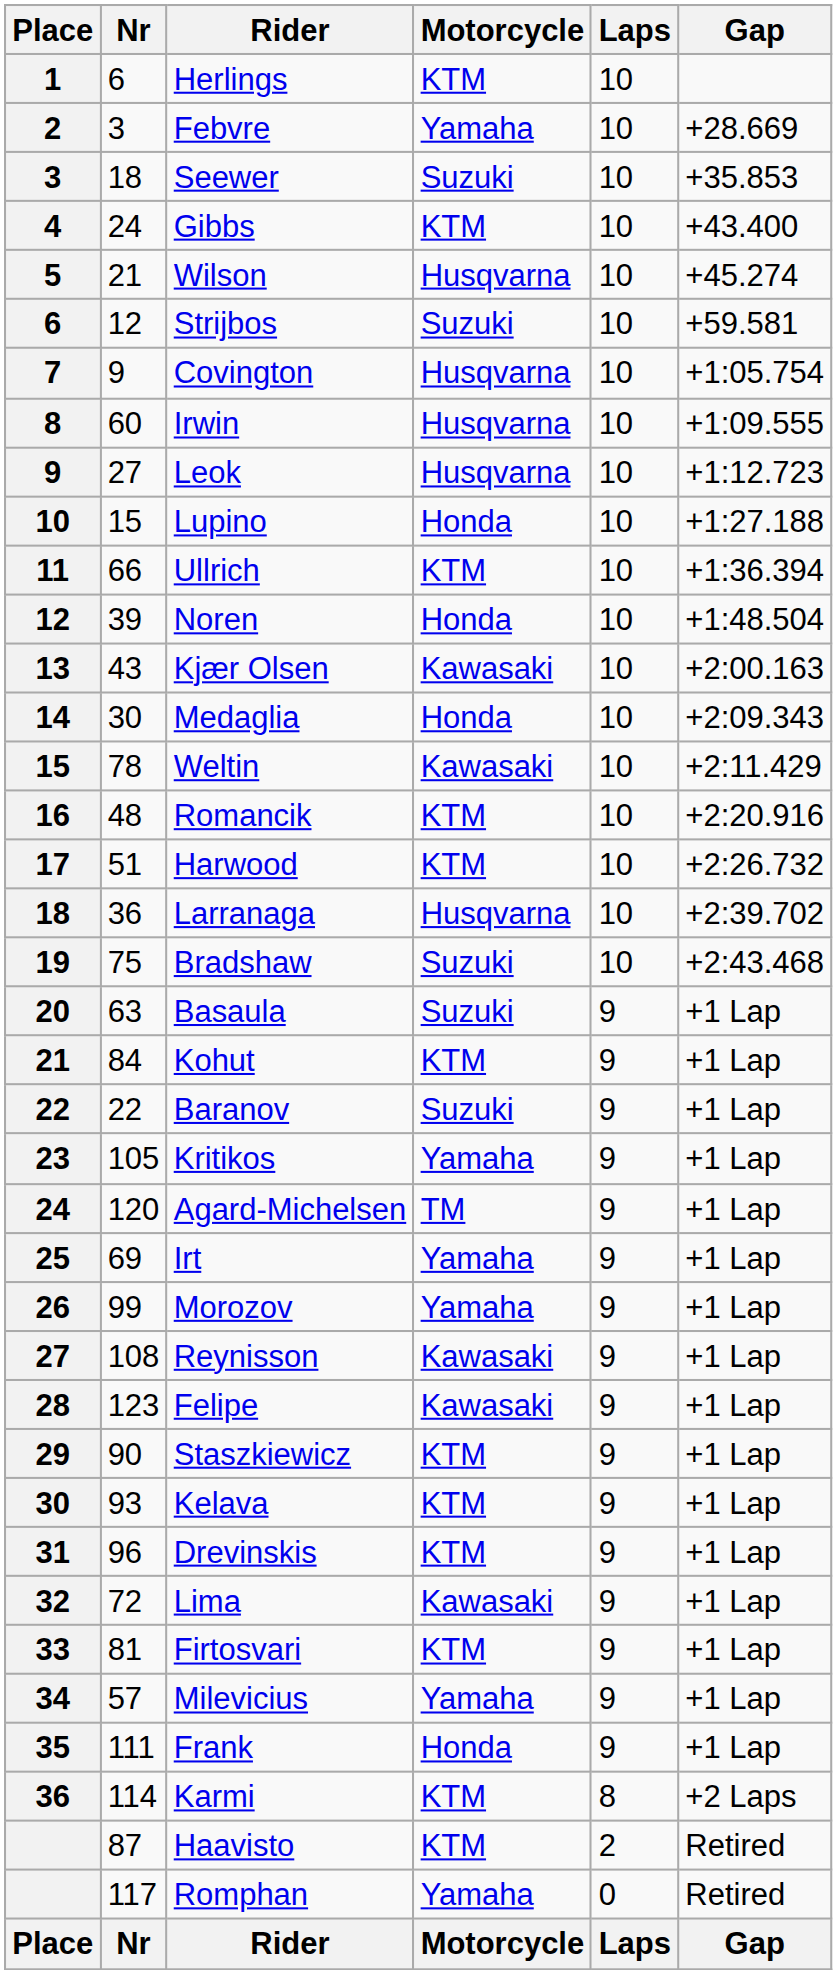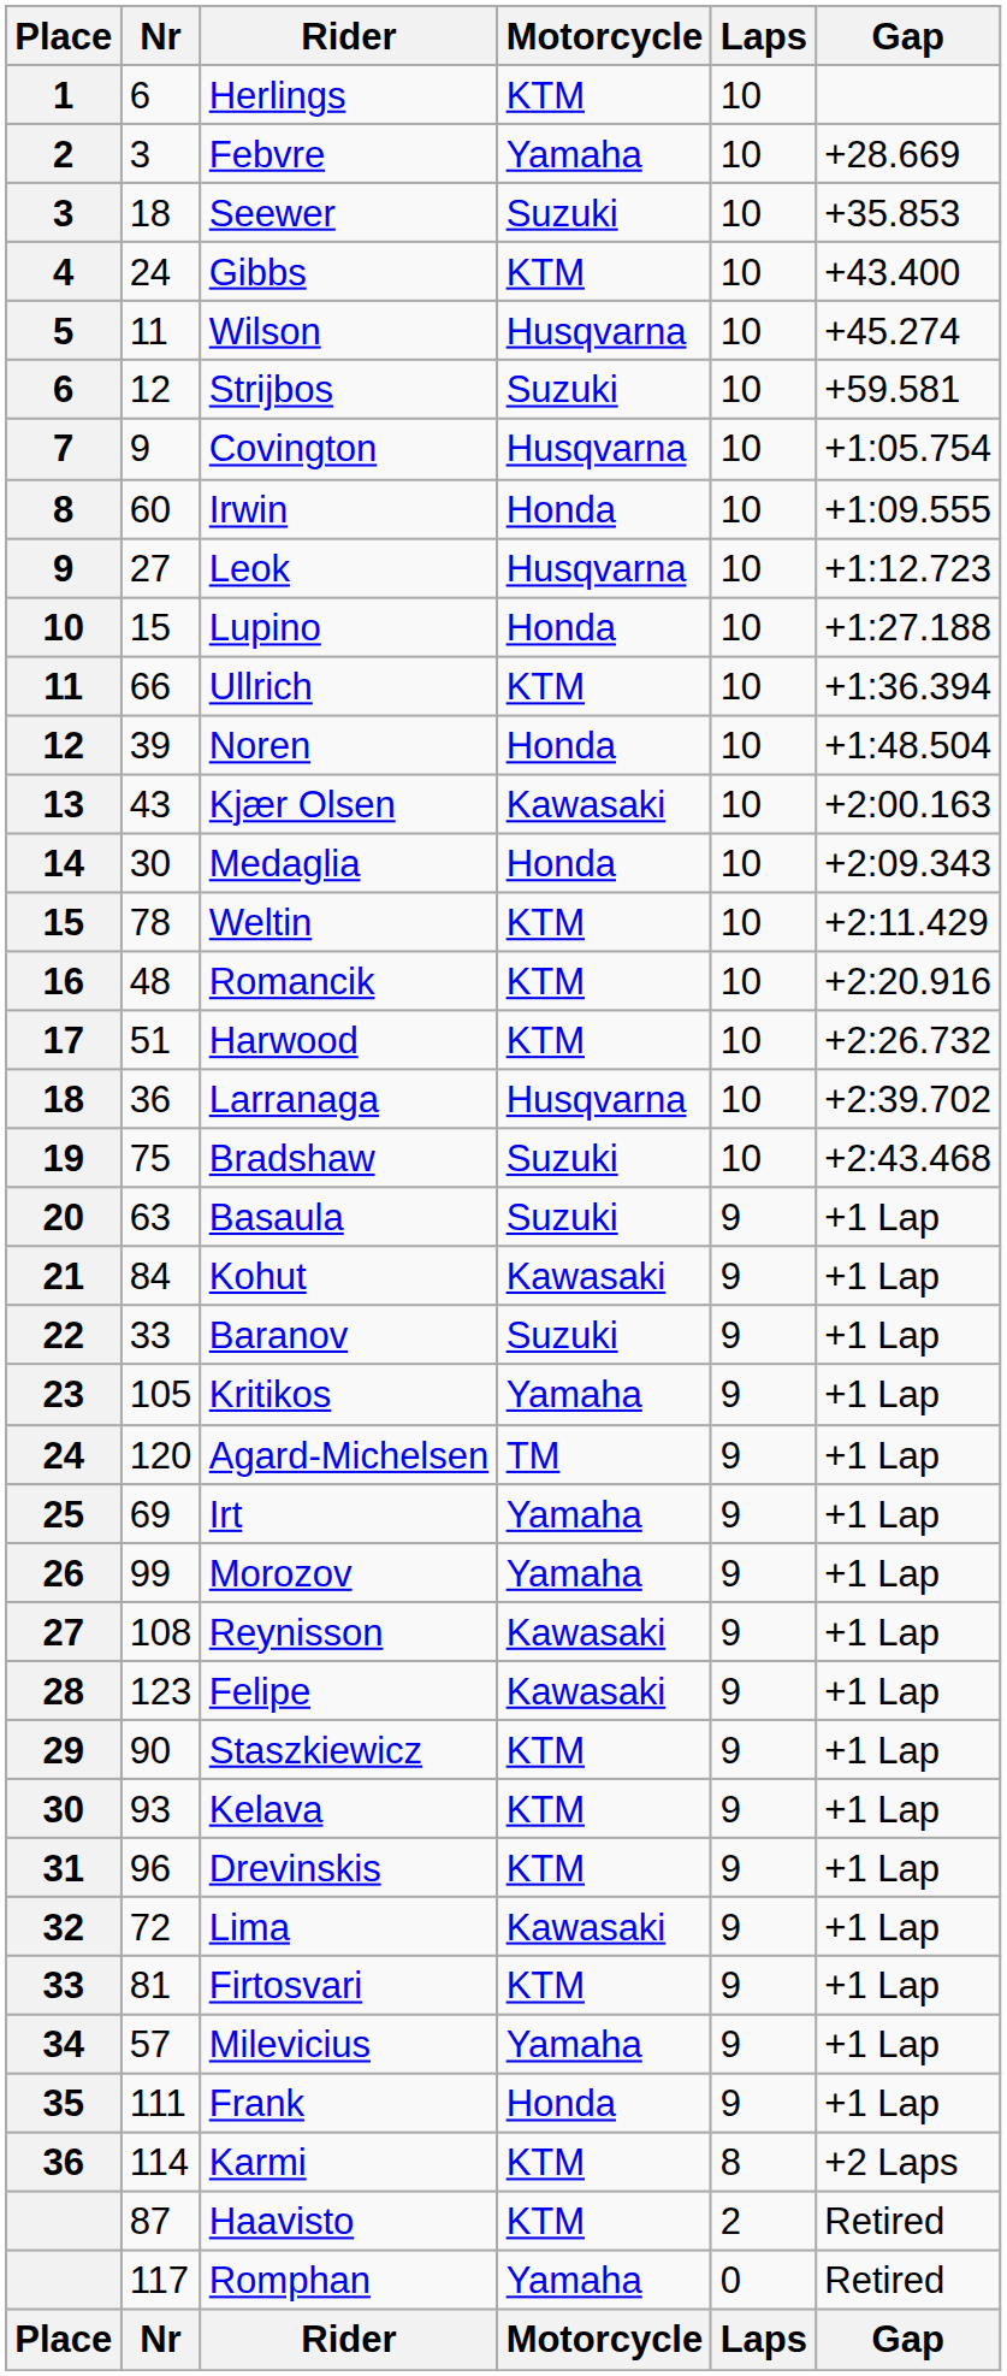Wilson | Nr: 21 -> 11
Irwin | Motorcycle: Husqvarna -> Honda
Weltin | Motorcycle: Kawasaki -> KTM
Kohut | Motorcycle: KTM -> Kawasaki
Baranov | Nr: 22 -> 33
